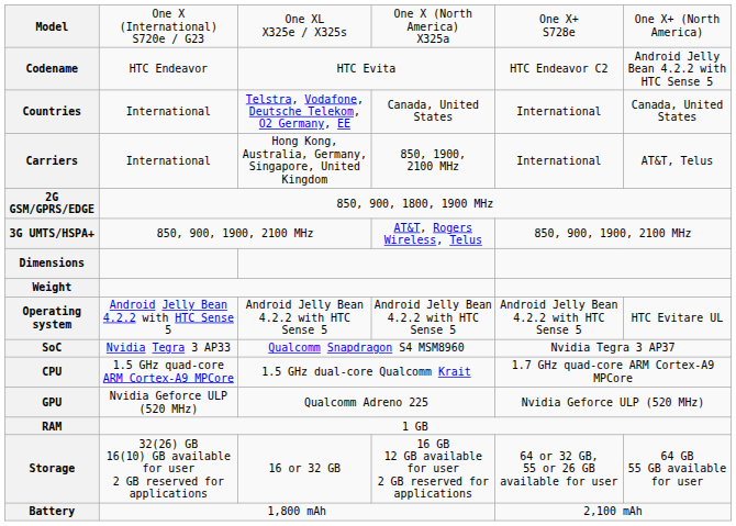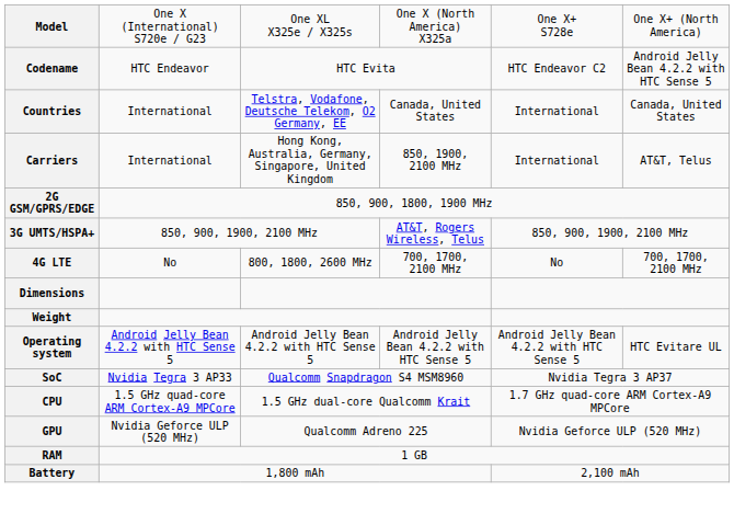+ row: 4G LTE | No | 800, 1800, 2600 MHz | 700, 1700, 2100 MHz | No | 700, 1700, 2100 MHz
- row: Storage | 32(26) GB 16(10) GB available for user 2 GB reserved for applications | 16 or 32 GB | 16 GB 12 GB available for user 2 GB reserved for applications | 64 or 32 GB, 55 or 26 GB available for user | 64 GB 55 GB available for user
